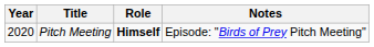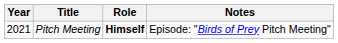Pitch Meeting | Year: 2020 -> 2021
